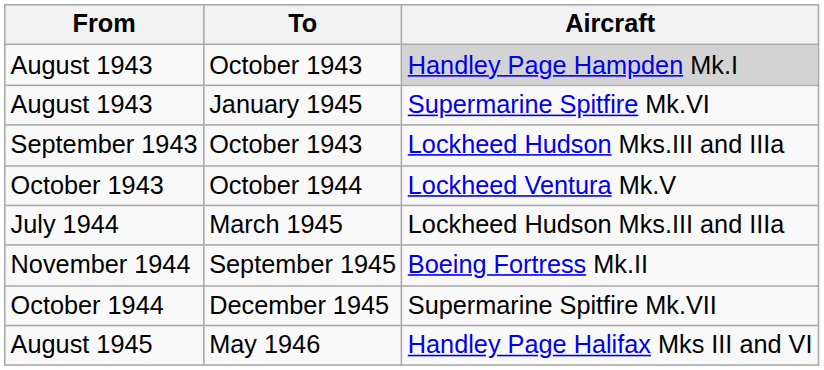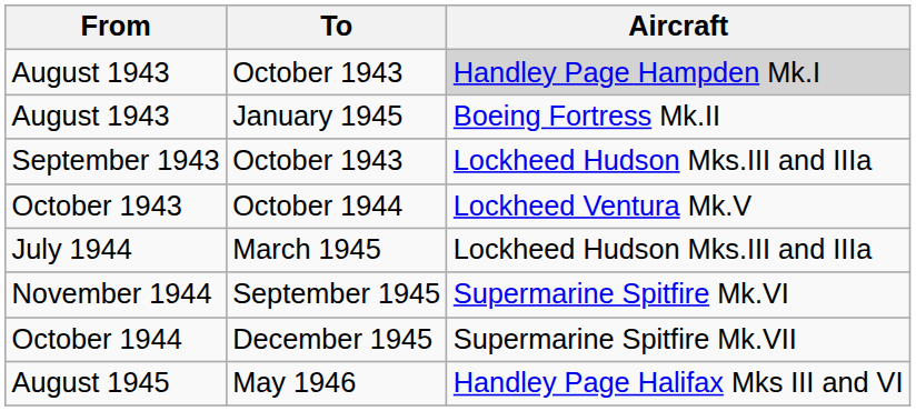August 1943 / January 1945 | Aircraft: Supermarine Spitfire Mk.VI -> Boeing Fortress Mk.II
November 1944 | Aircraft: Boeing Fortress Mk.II -> Supermarine Spitfire Mk.VI
